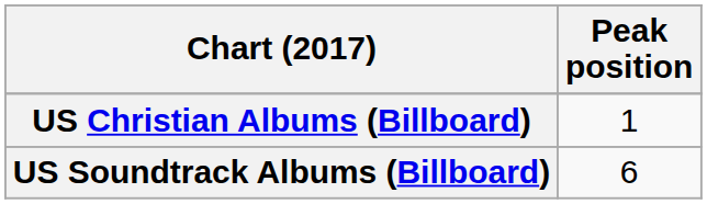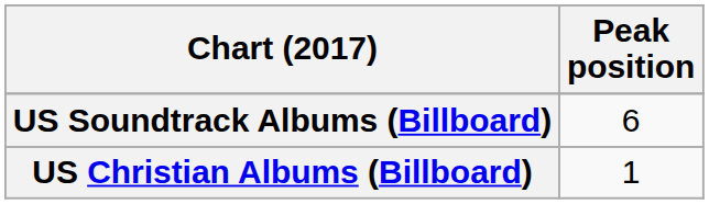rows swapped: US Christian Albums (Billboard) <-> US Soundtrack Albums (Billboard)
